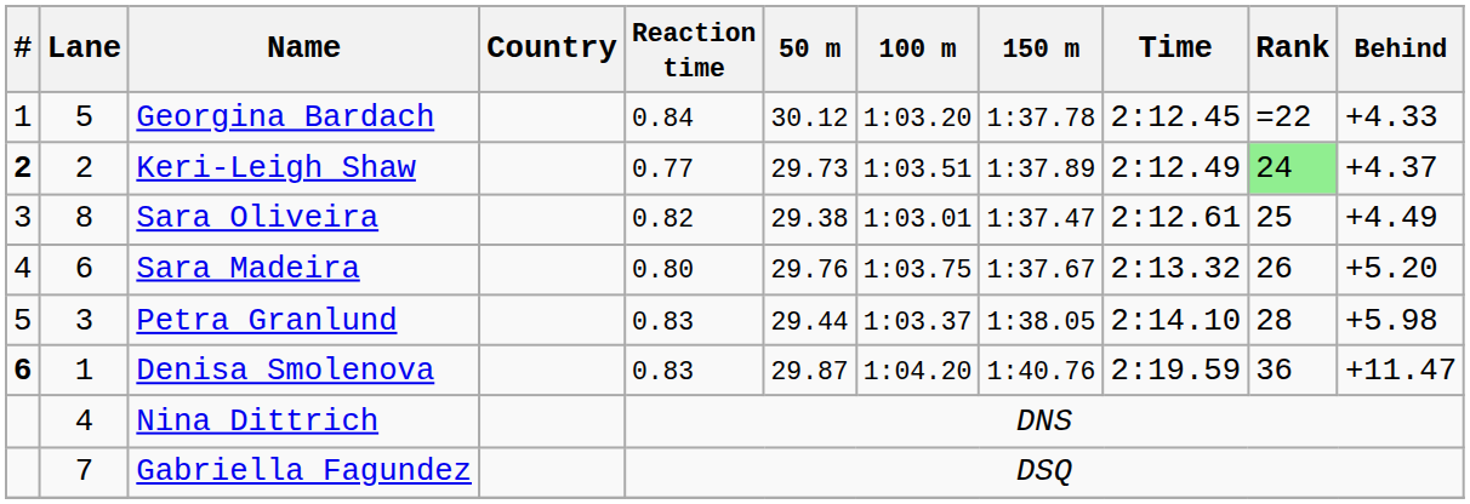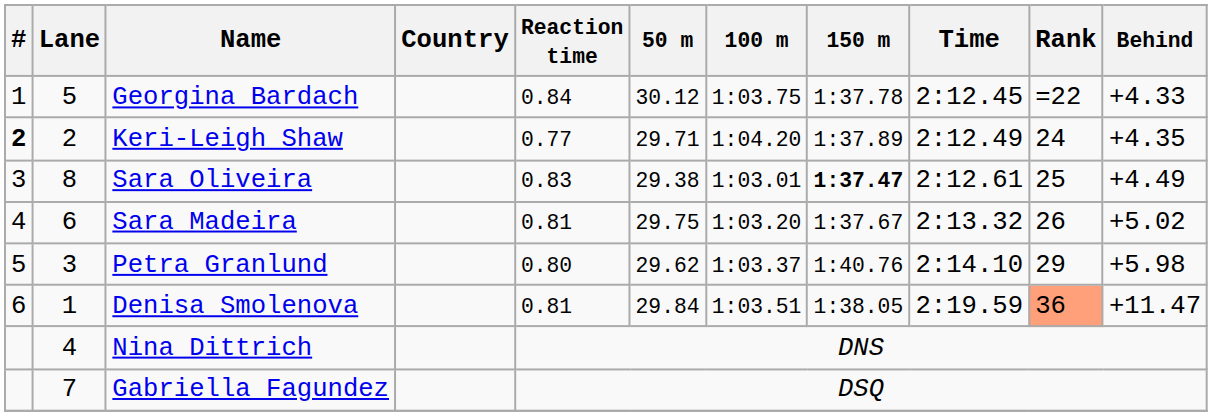Georgina Bardach | 100 m: 1:03.20 -> 1:03.75
Keri-Leigh Shaw | 50 m: 29.73 -> 29.71
Keri-Leigh Shaw | 100 m: 1:03.51 -> 1:04.20
Keri-Leigh Shaw | Rank: lightgreen background -> no background
Keri-Leigh Shaw | Behind: +4.37 -> +4.35
Sara Oliveira | Reaction time: 0.82 -> 0.83
Sara Oliveira | 150 m: normal -> bold
Sara Madeira | Reaction time: 0.80 -> 0.81
Sara Madeira | 50 m: 29.76 -> 29.75
Sara Madeira | 100 m: 1:03.75 -> 1:03.20
Sara Madeira | Behind: +5.20 -> +5.02
Petra Granlund | Reaction time: 0.83 -> 0.80
Petra Granlund | 50 m: 29.44 -> 29.62
Petra Granlund | 150 m: 1:38.05 -> 1:40.76
Petra Granlund | Rank: 28 -> 29
Denisa Smolenova | #: bold -> normal
Denisa Smolenova | Reaction time: 0.83 -> 0.81
Denisa Smolenova | 50 m: 29.87 -> 29.84
Denisa Smolenova | 100 m: 1:04.20 -> 1:03.51
Denisa Smolenova | 150 m: 1:40.76 -> 1:38.05
Denisa Smolenova | Rank: no background -> lightsalmon background
